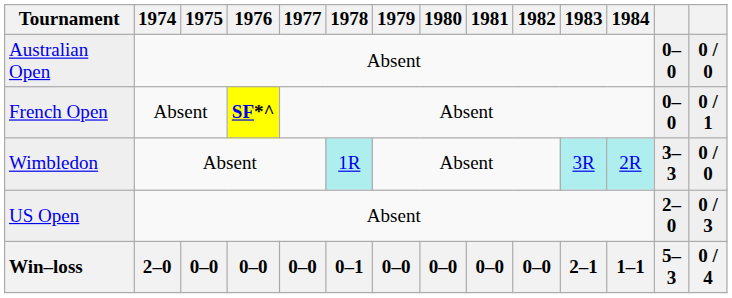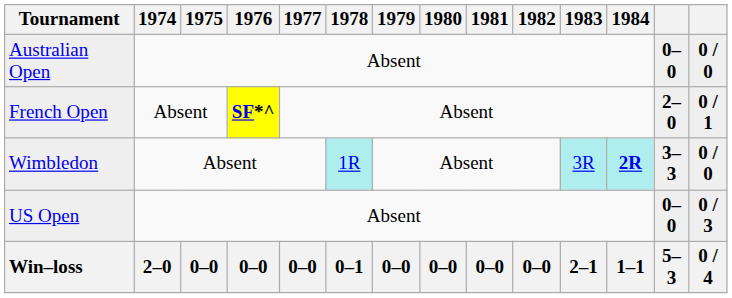French Open | column 14: 0–0 -> 2–0
Wimbledon | 1984: normal -> bold
US Open | column 14: 2–0 -> 0–0
